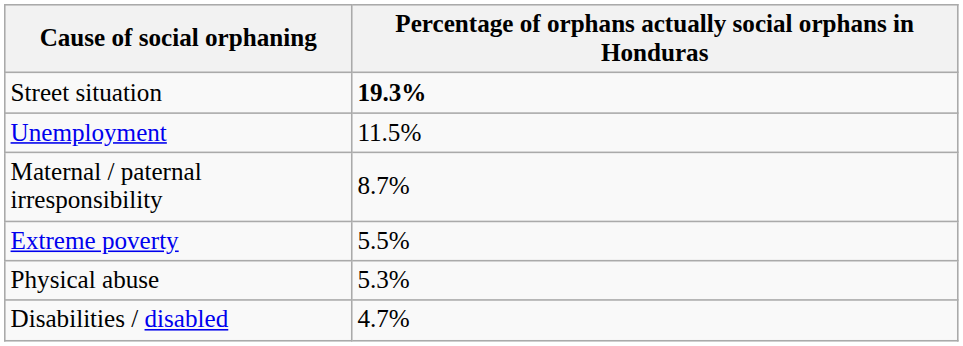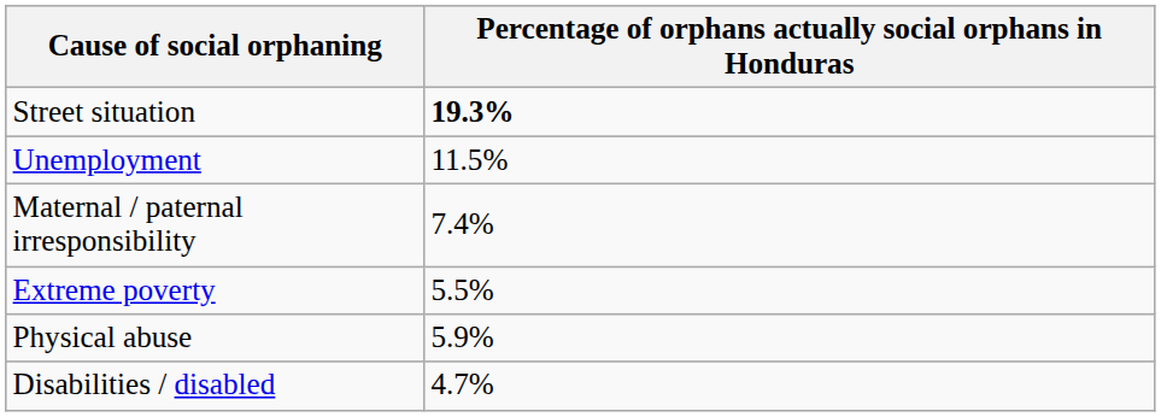Maternal / paternal irresponsibility | Percentage of orphans actually social orphans in Honduras: 8.7% -> 7.4%
Physical abuse | Percentage of orphans actually social orphans in Honduras: 5.3% -> 5.9%
